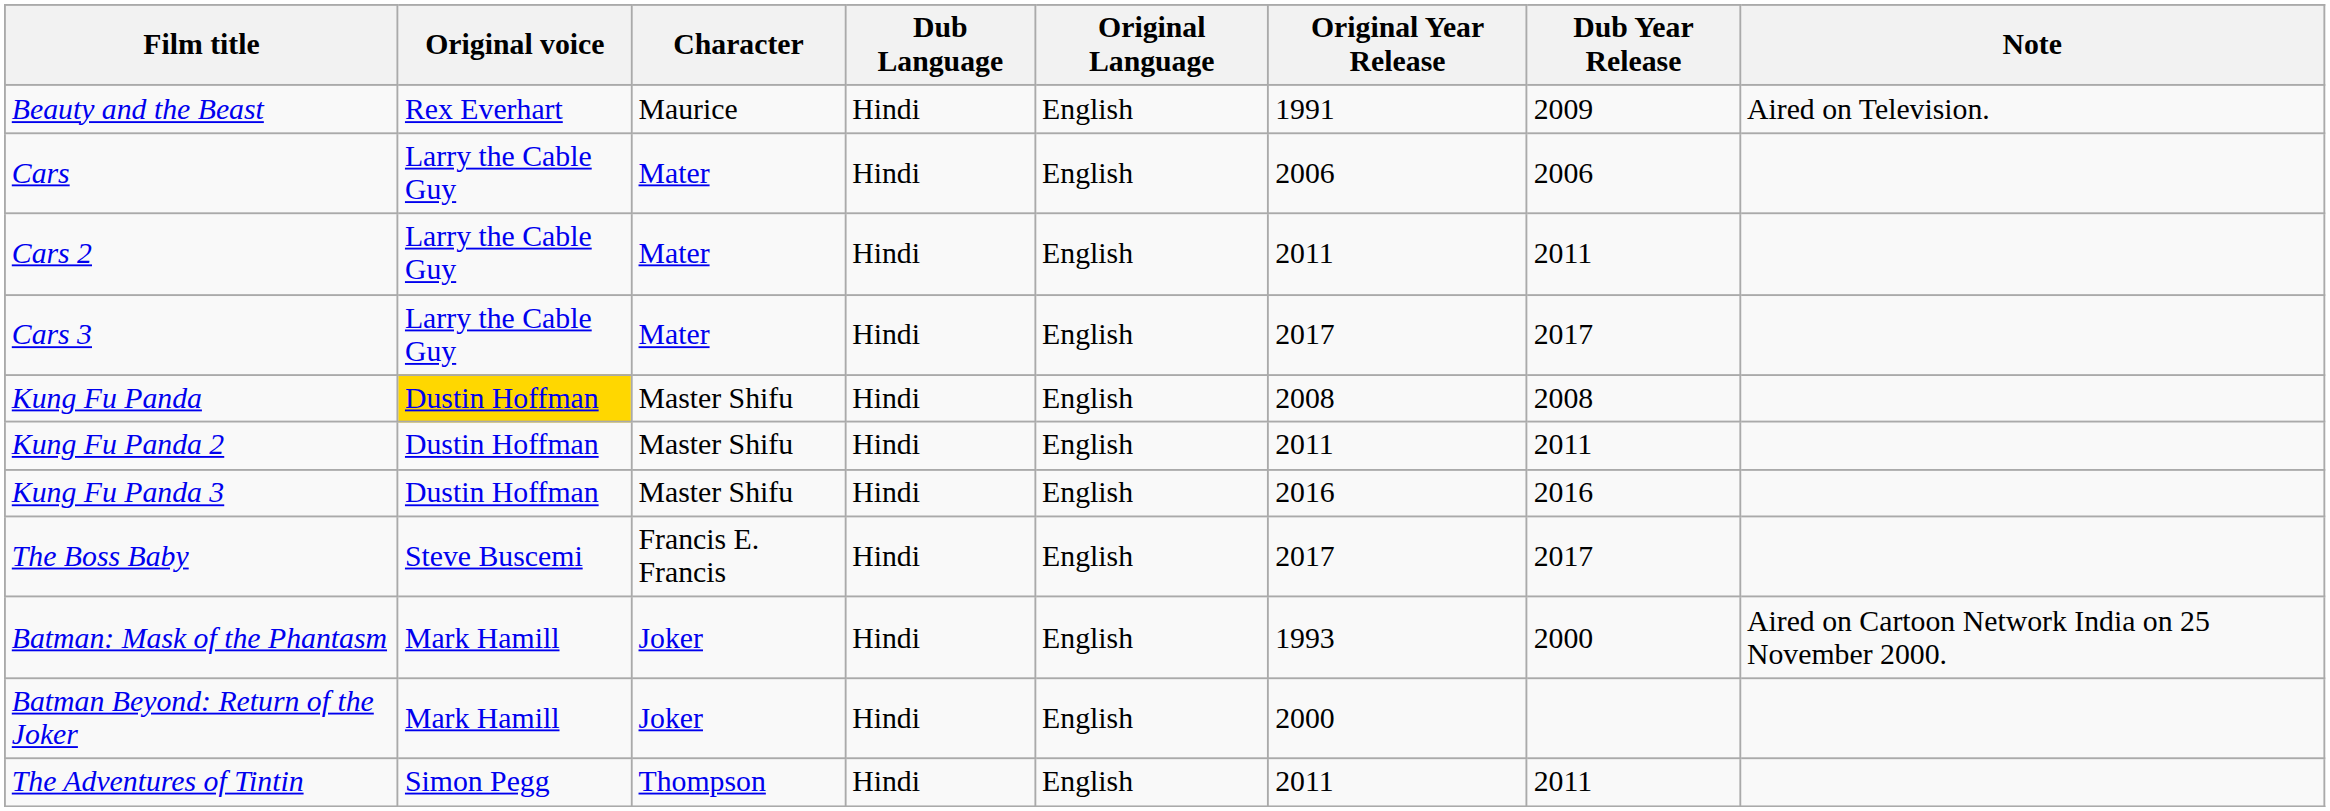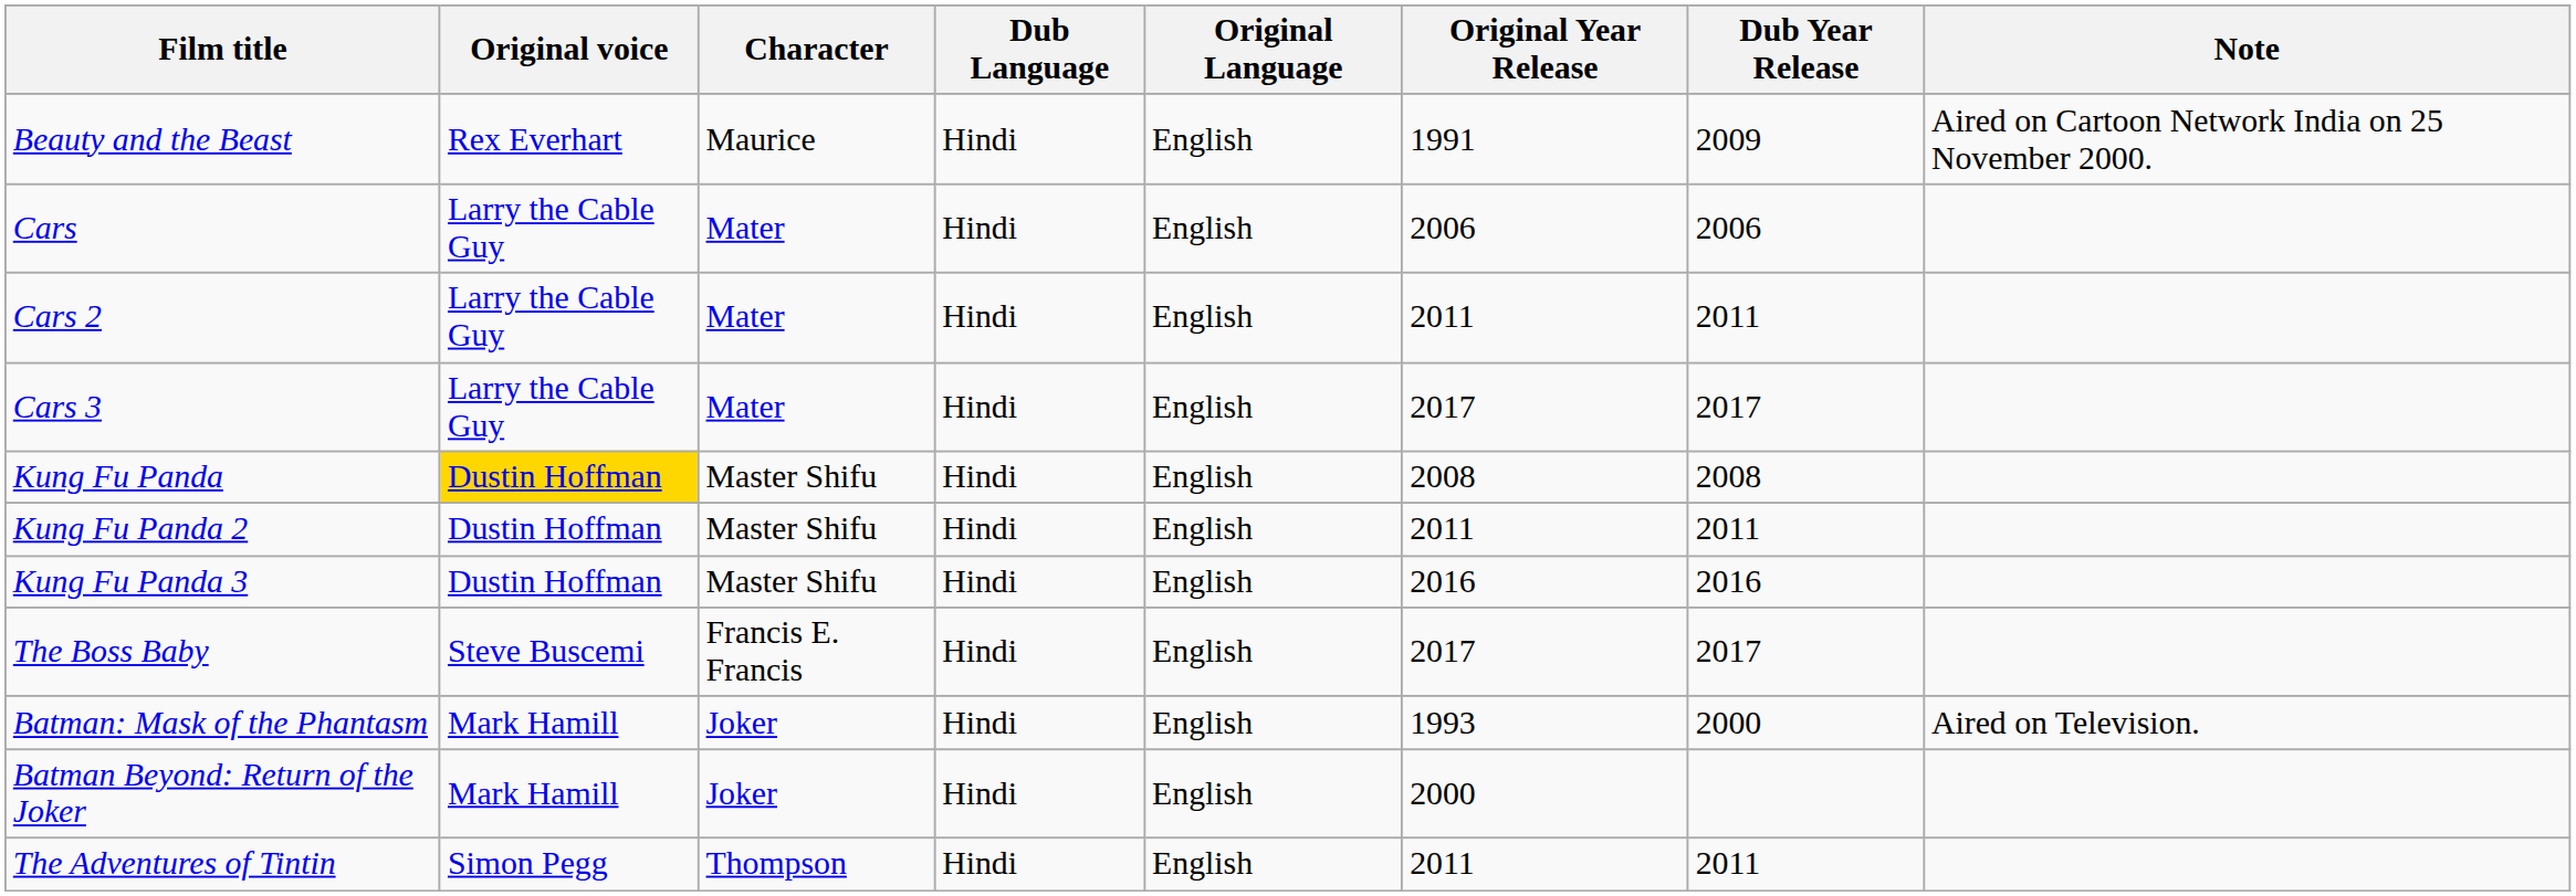Beauty and the Beast | Note: Aired on Television. -> Aired on Cartoon Network India on 25 November 2000.
Batman: Mask of the Phantasm | Note: Aired on Cartoon Network India on 25 November 2000. -> Aired on Television.
